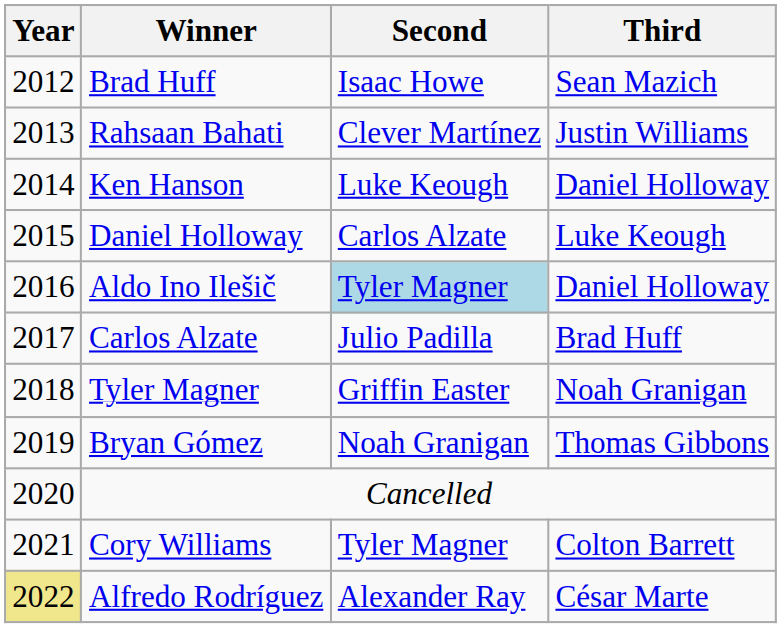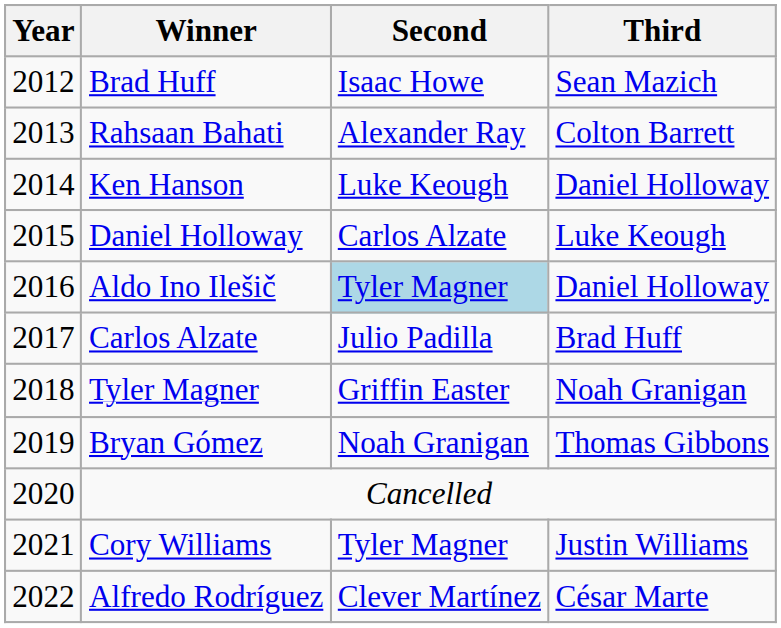Rahsaan Bahati | Second: Clever Martínez -> Alexander Ray
Rahsaan Bahati | Third: Justin Williams -> Colton Barrett
Cory Williams | Third: Colton Barrett -> Justin Williams
Alfredo Rodríguez | Year: khaki background -> no background
Alfredo Rodríguez | Second: Alexander Ray -> Clever Martínez
